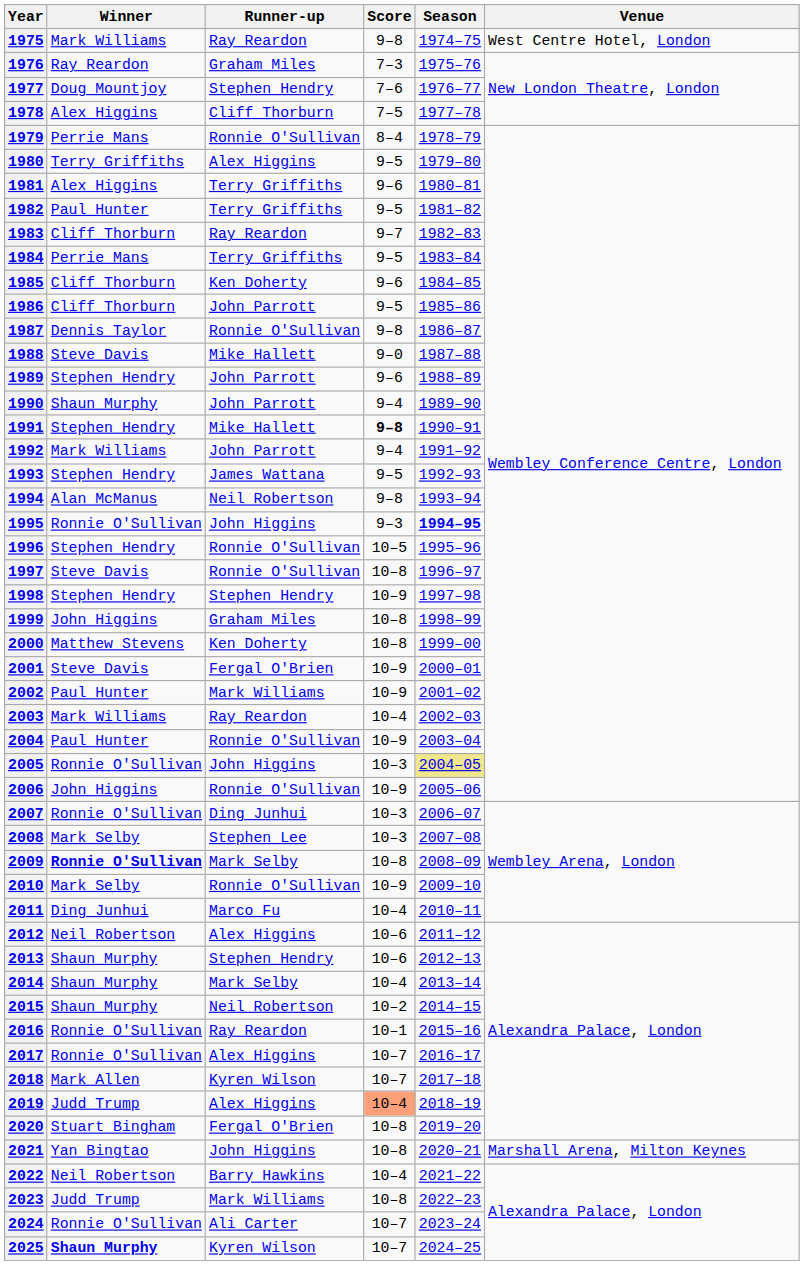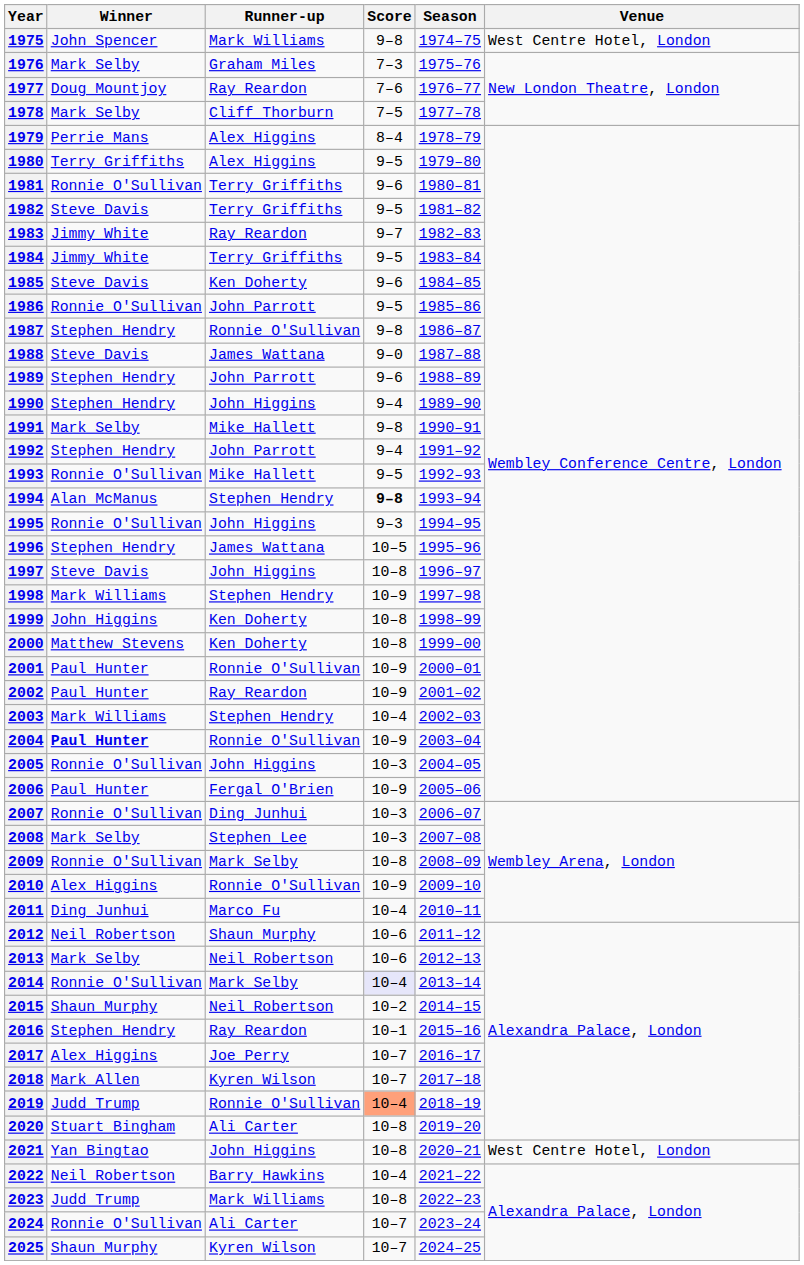1975 | Winner: Mark Williams -> John Spencer
1975 | Runner-up: Ray Reardon -> Mark Williams
1976 | Winner: Ray Reardon -> Mark Selby
1977 | Runner-up: Stephen Hendry -> Ray Reardon
1978 | Winner: Alex Higgins -> Mark Selby
1979 | Runner-up: Ronnie O'Sullivan -> Alex Higgins
1981 | Winner: Alex Higgins -> Ronnie O'Sullivan
1982 | Winner: Paul Hunter -> Steve Davis
1983 | Winner: Cliff Thorburn -> Jimmy White
1984 | Winner: Perrie Mans -> Jimmy White
1985 | Winner: Cliff Thorburn -> Steve Davis
1986 | Winner: Cliff Thorburn -> Ronnie O'Sullivan
1987 | Winner: Dennis Taylor -> Stephen Hendry
1988 | Runner-up: Mike Hallett -> James Wattana
1990 | Winner: Shaun Murphy -> Stephen Hendry
1990 | Runner-up: John Parrott -> John Higgins
1991 | Winner: Stephen Hendry -> Mark Selby
1991 | Score: bold -> normal
1992 | Winner: Mark Williams -> Stephen Hendry
1993 | Winner: Stephen Hendry -> Ronnie O'Sullivan
1993 | Runner-up: James Wattana -> Mike Hallett
1994 | Runner-up: Neil Robertson -> Stephen Hendry
1994 | Score: normal -> bold
1995 | Season: bold -> normal
1996 | Runner-up: Ronnie O'Sullivan -> James Wattana
1997 | Runner-up: Ronnie O'Sullivan -> John Higgins
1998 | Winner: Stephen Hendry -> Mark Williams
1999 | Runner-up: Graham Miles -> Ken Doherty
2001 | Winner: Steve Davis -> Paul Hunter
2001 | Runner-up: Fergal O'Brien -> Ronnie O'Sullivan
2002 | Runner-up: Mark Williams -> Ray Reardon
2003 | Runner-up: Ray Reardon -> Stephen Hendry
2004 | Winner: normal -> bold
2005 | Season: khaki background -> no background
2006 | Winner: John Higgins -> Paul Hunter
2006 | Runner-up: Ronnie O'Sullivan -> Fergal O'Brien
2009 | Winner: bold -> normal
2010 | Winner: Mark Selby -> Alex Higgins
2012 | Runner-up: Alex Higgins -> Shaun Murphy
2013 | Winner: Shaun Murphy -> Mark Selby
2013 | Runner-up: Stephen Hendry -> Neil Robertson
2014 | Winner: Shaun Murphy -> Ronnie O'Sullivan
2014 | Score: no background -> lavender background
2016 | Winner: Ronnie O'Sullivan -> Stephen Hendry
2017 | Winner: Ronnie O'Sullivan -> Alex Higgins
2017 | Runner-up: Alex Higgins -> Joe Perry
2019 | Runner-up: Alex Higgins -> Ronnie O'Sullivan
2020 | Runner-up: Fergal O'Brien -> Ali Carter
2021 | Venue: Marshall Arena, Milton Keynes -> West Centre Hotel, London
2025 | Winner: bold -> normal
